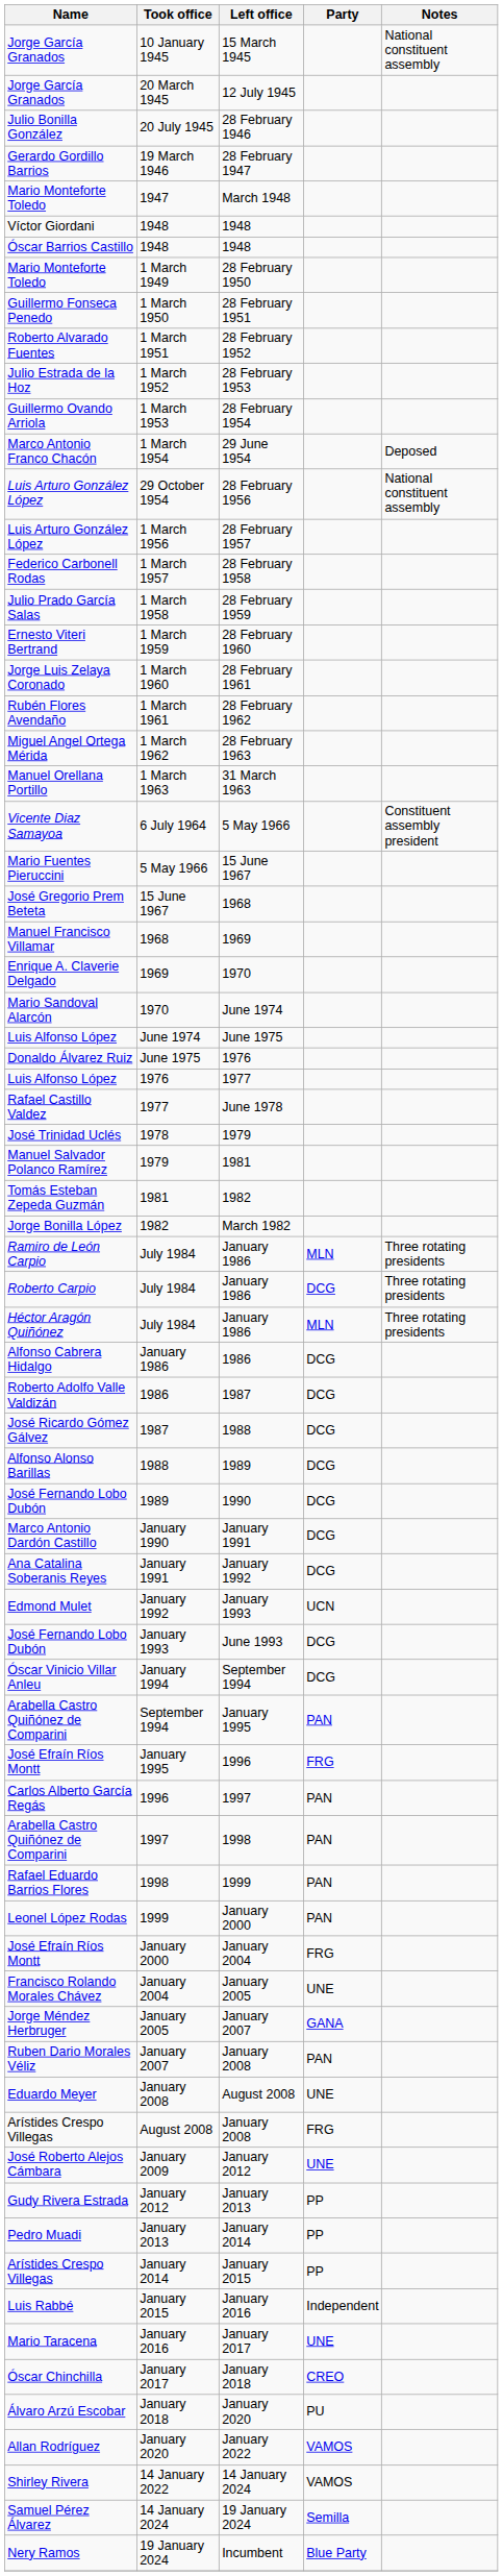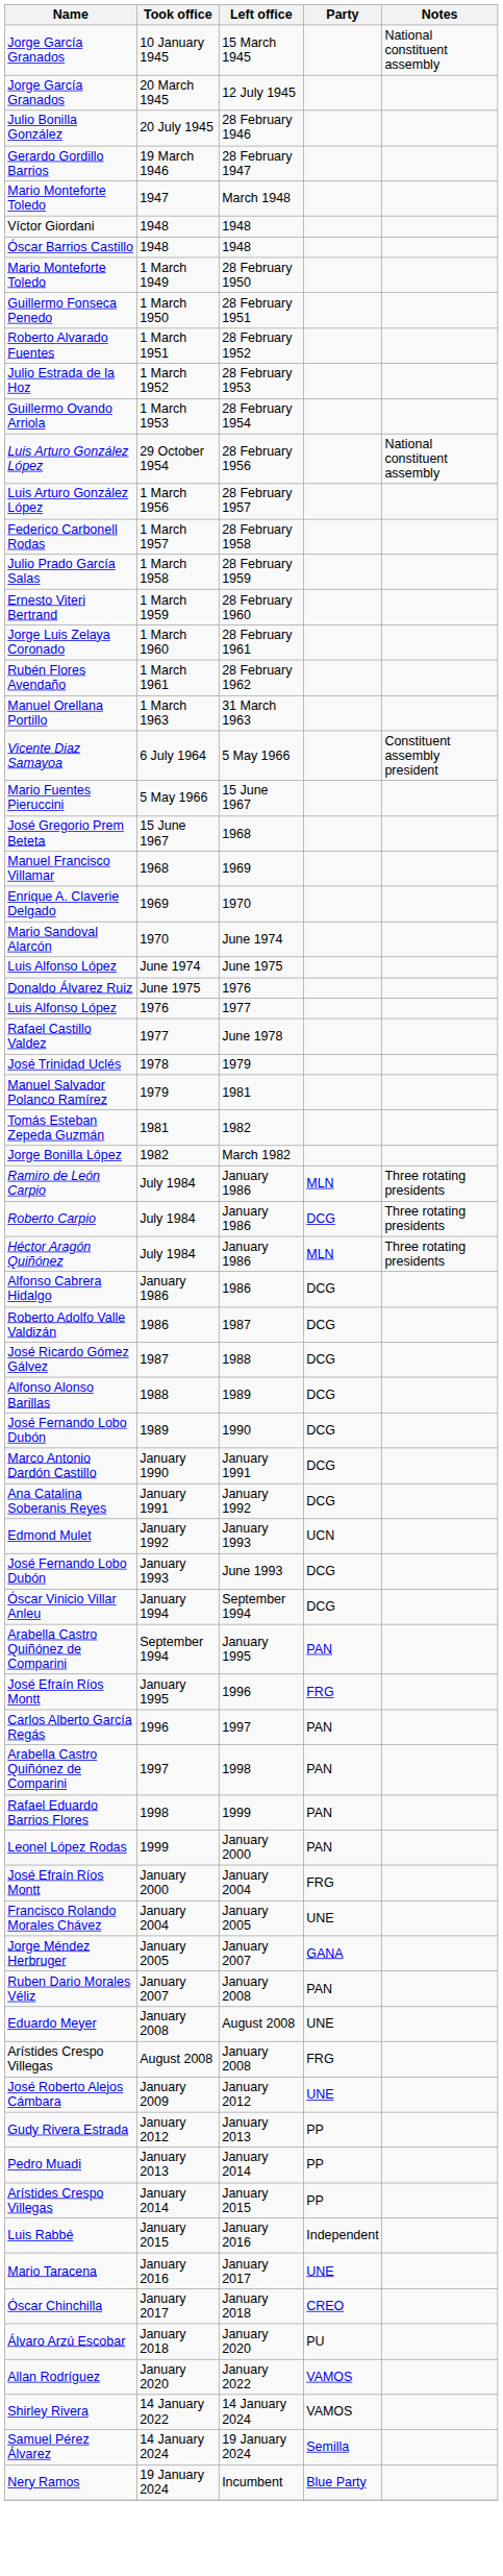- row: Marco Antonio Franco Chacón | 1 March 1954 | 29 June 1954 | Deposed
- row: Miguel Angel Ortega Mérida | 1 March 1962 | 28 February 1963
